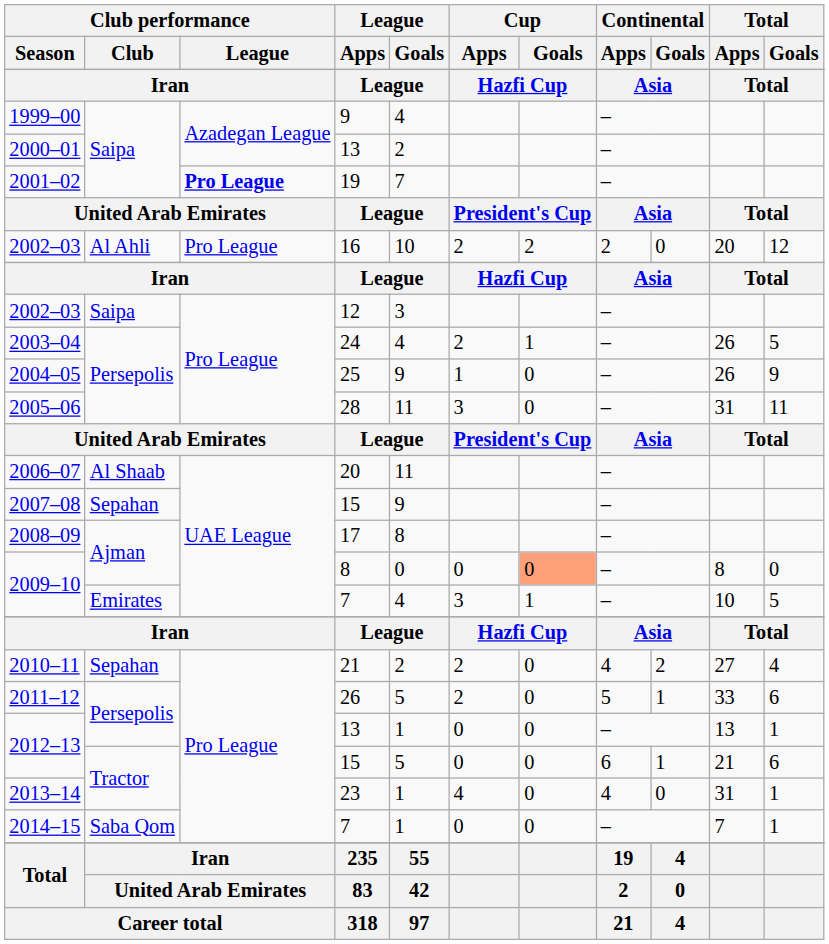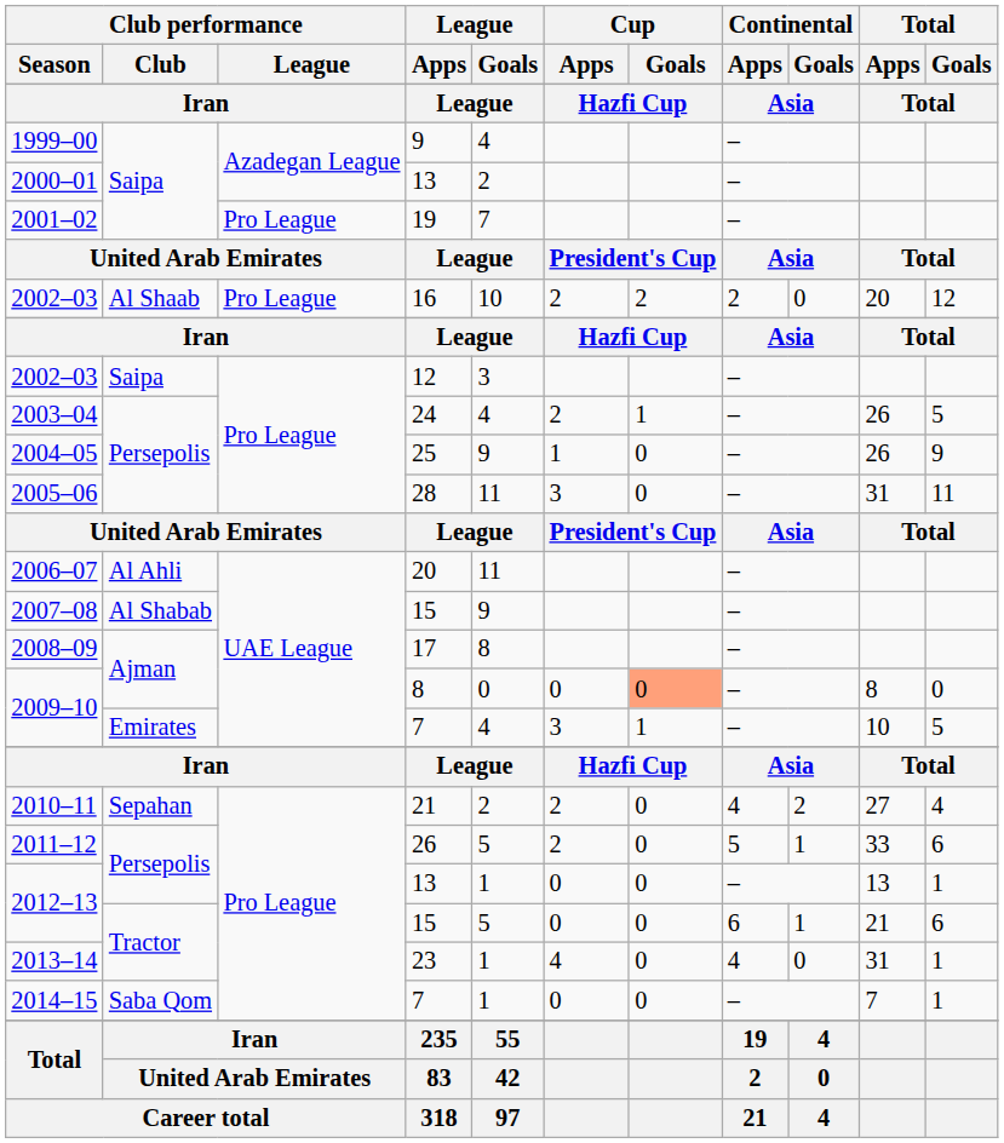2001–02 | Club performance / League: bold -> normal
2002–03 / 16 | Club performance / Club: Al Ahli -> Al Shaab
2006–07 | Club performance / Club: Al Shaab -> Al Ahli
2007–08 | Club performance / Club: Sepahan -> Al Shabab
